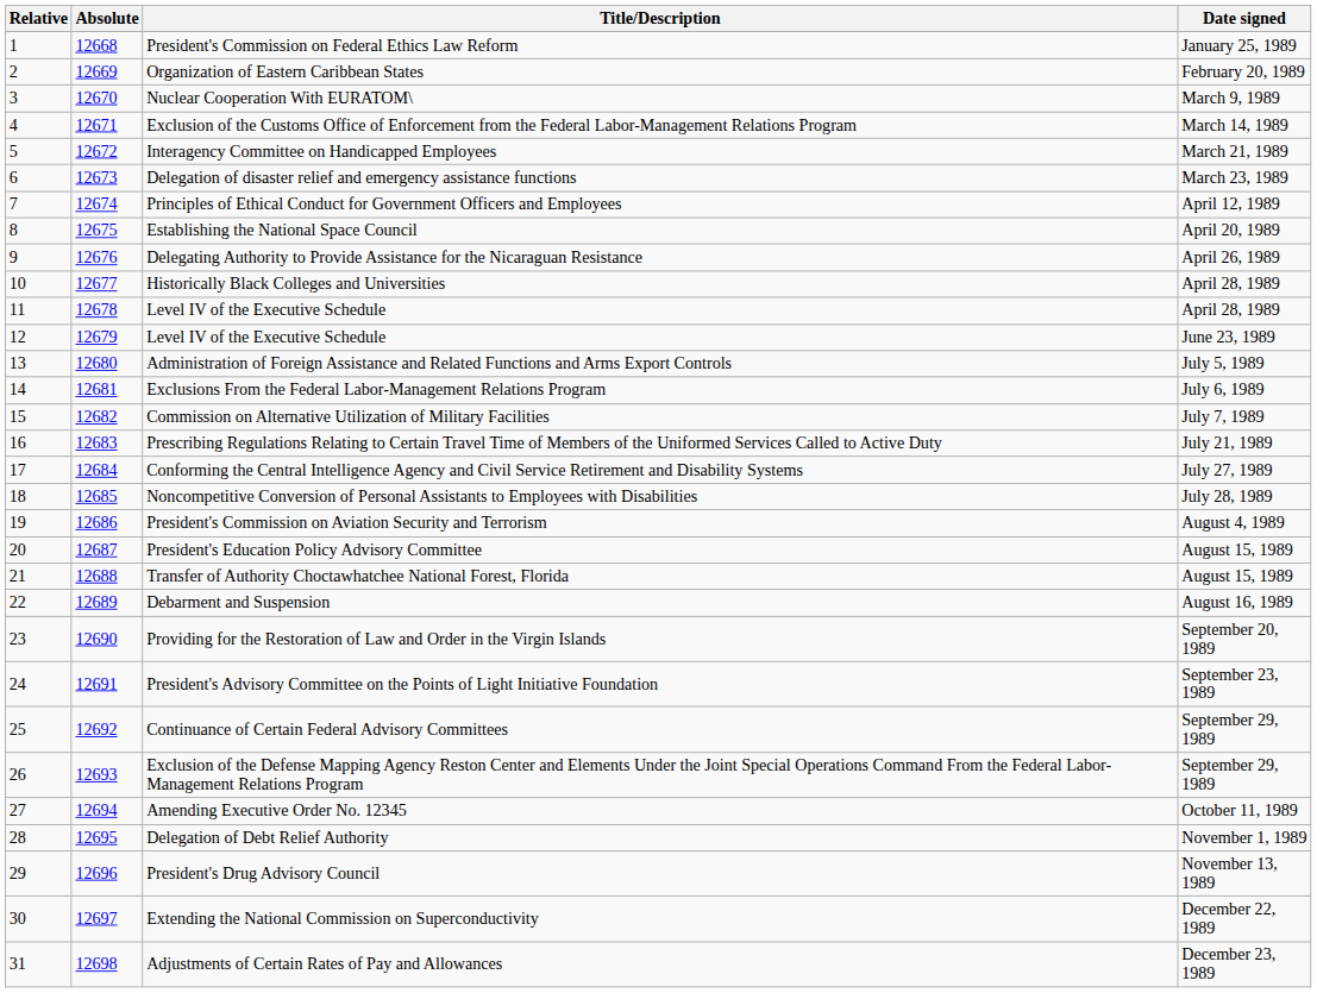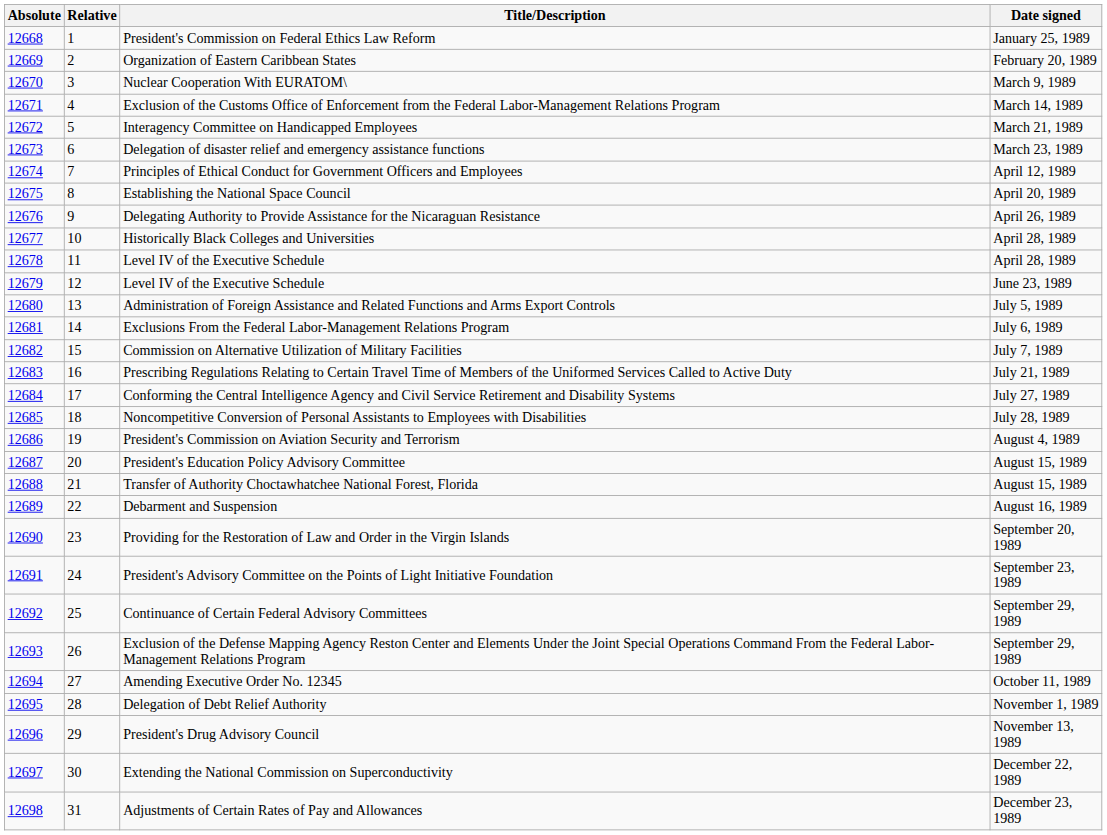columns swapped: Relative <-> Absolute
